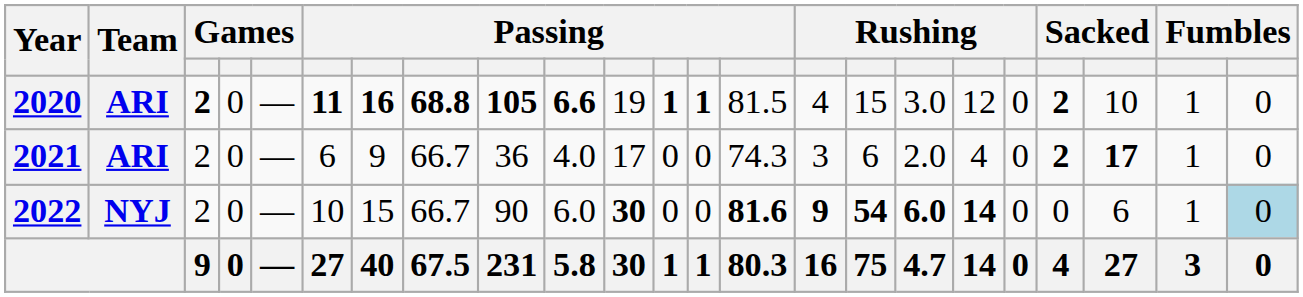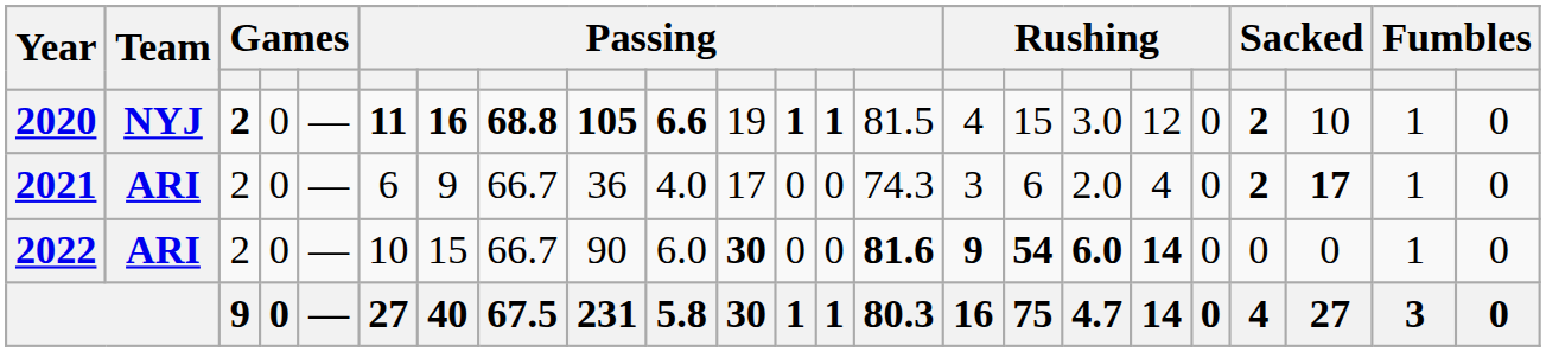2020 | Team: ARI -> NYJ
2022 | Team: NYJ -> ARI
2022 | column 21: 6 -> 0
2022 | column 23: lightblue background -> no background
